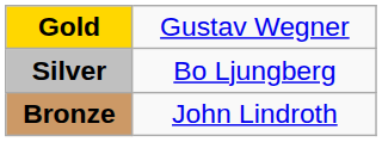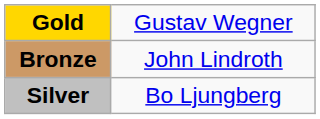rows swapped: Silver <-> Bronze
